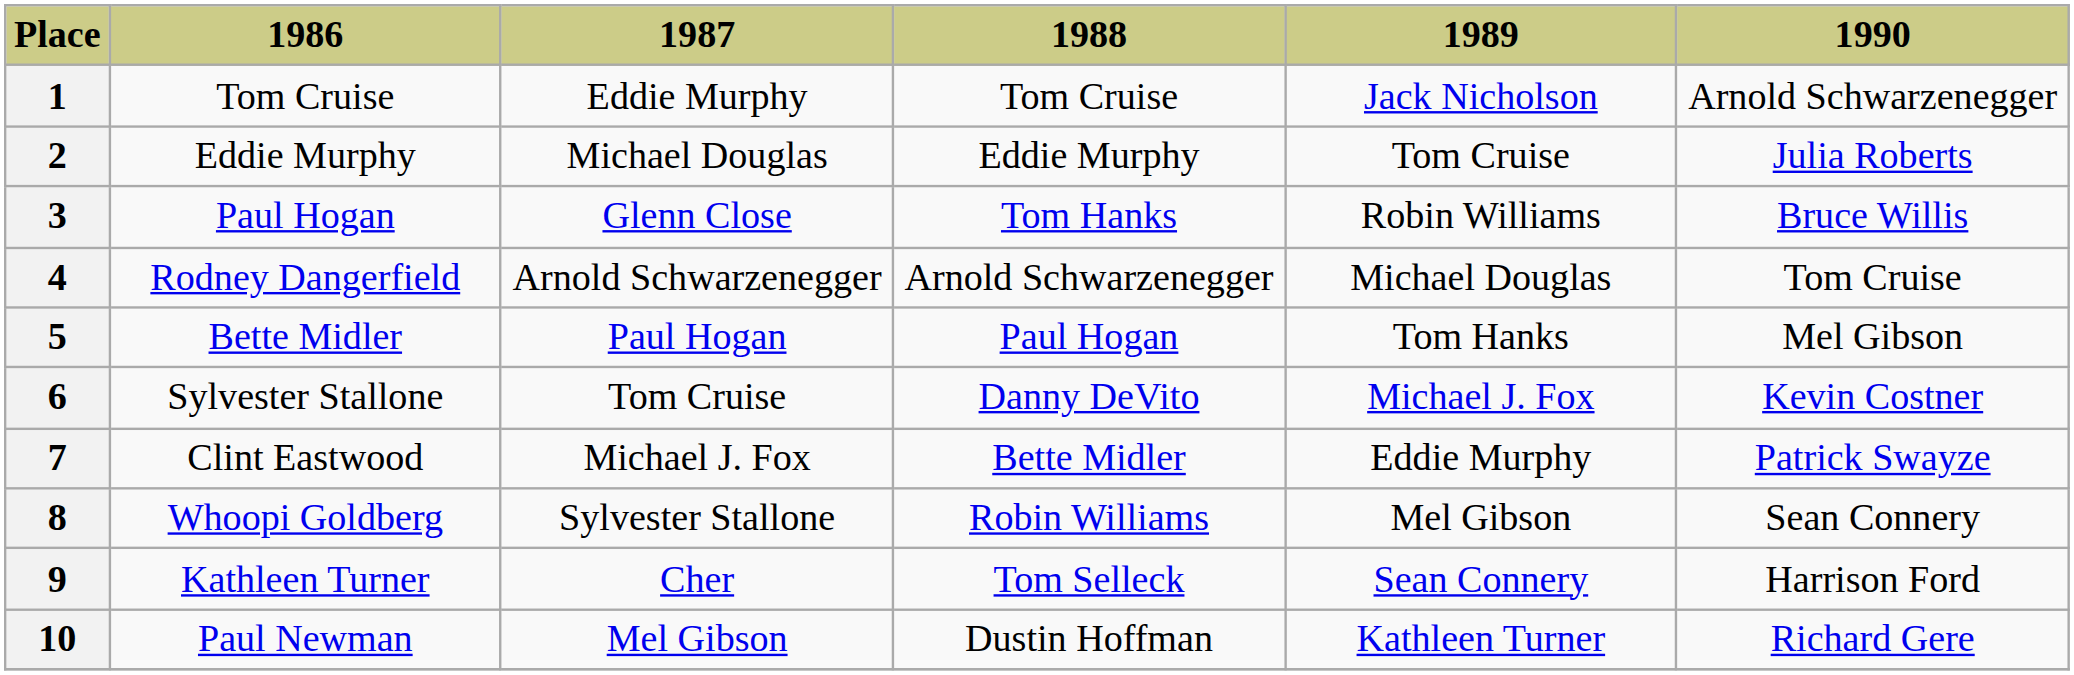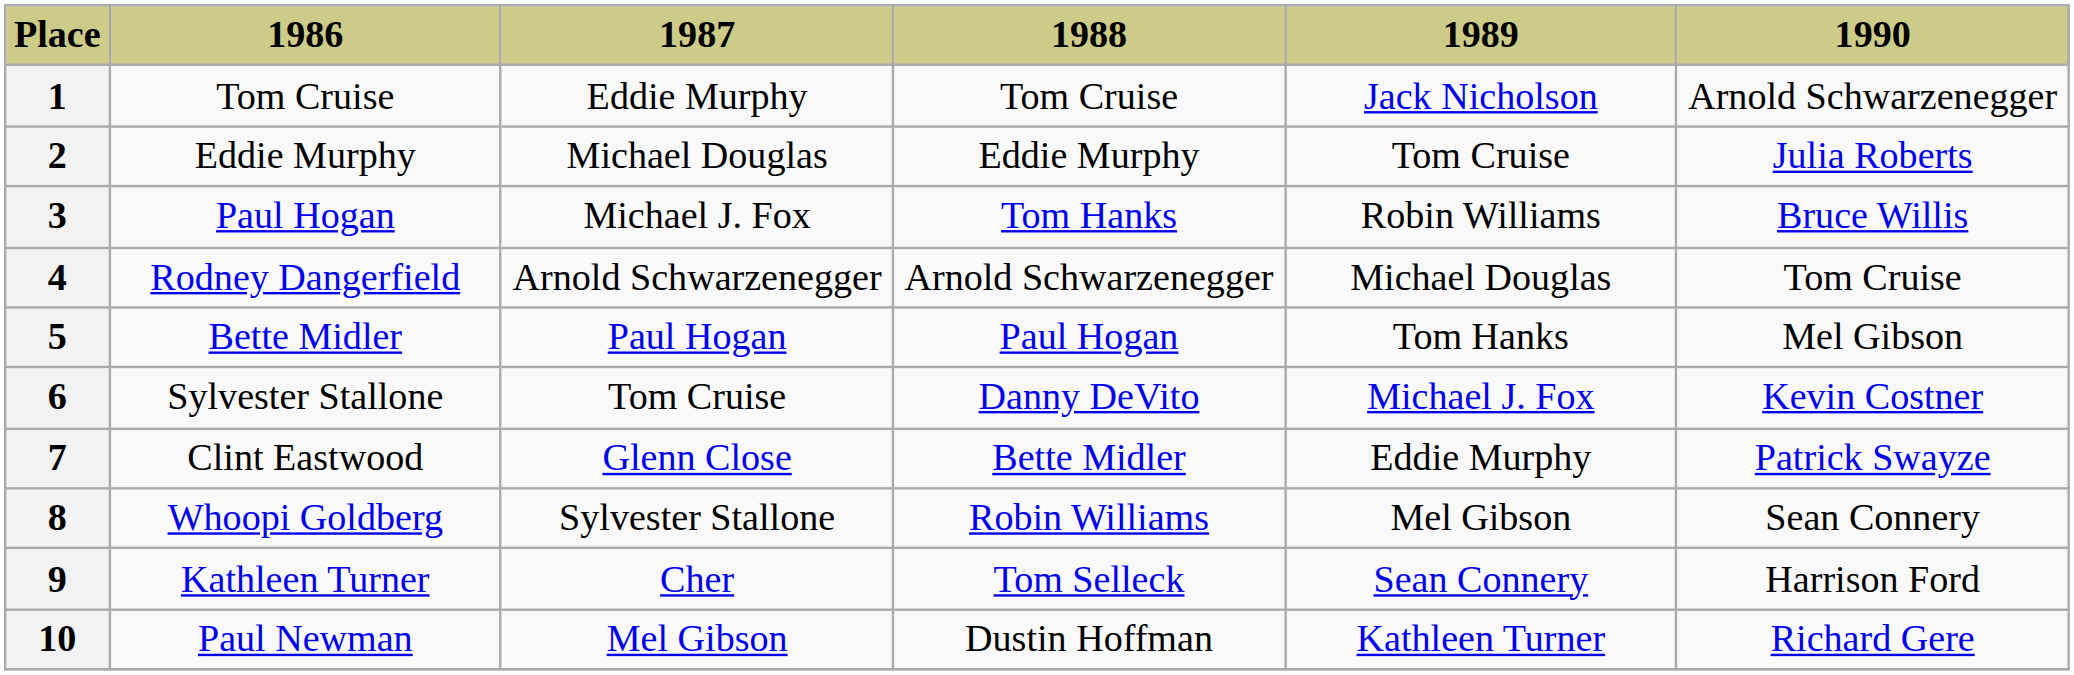3 | 1987: Glenn Close -> Michael J. Fox
7 | 1987: Michael J. Fox -> Glenn Close
